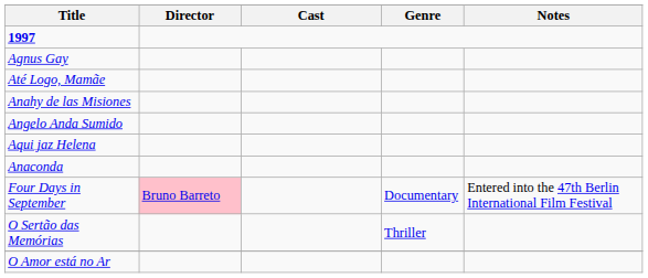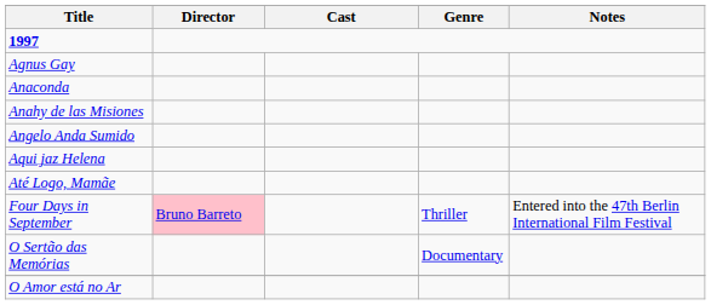rows swapped: Anaconda <-> Até Logo, Mamãe
Four Days in September | Genre: Documentary -> Thriller
O Sertão das Memórias | Genre: Thriller -> Documentary
